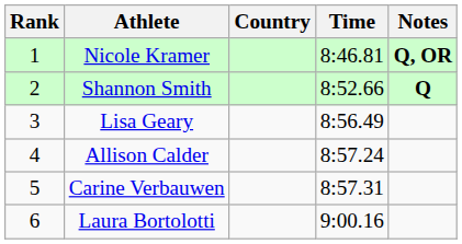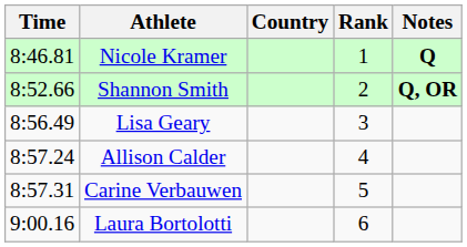columns swapped: Rank <-> Time
Nicole Kramer | Notes: Q, OR -> Q
Shannon Smith | Notes: Q -> Q, OR
